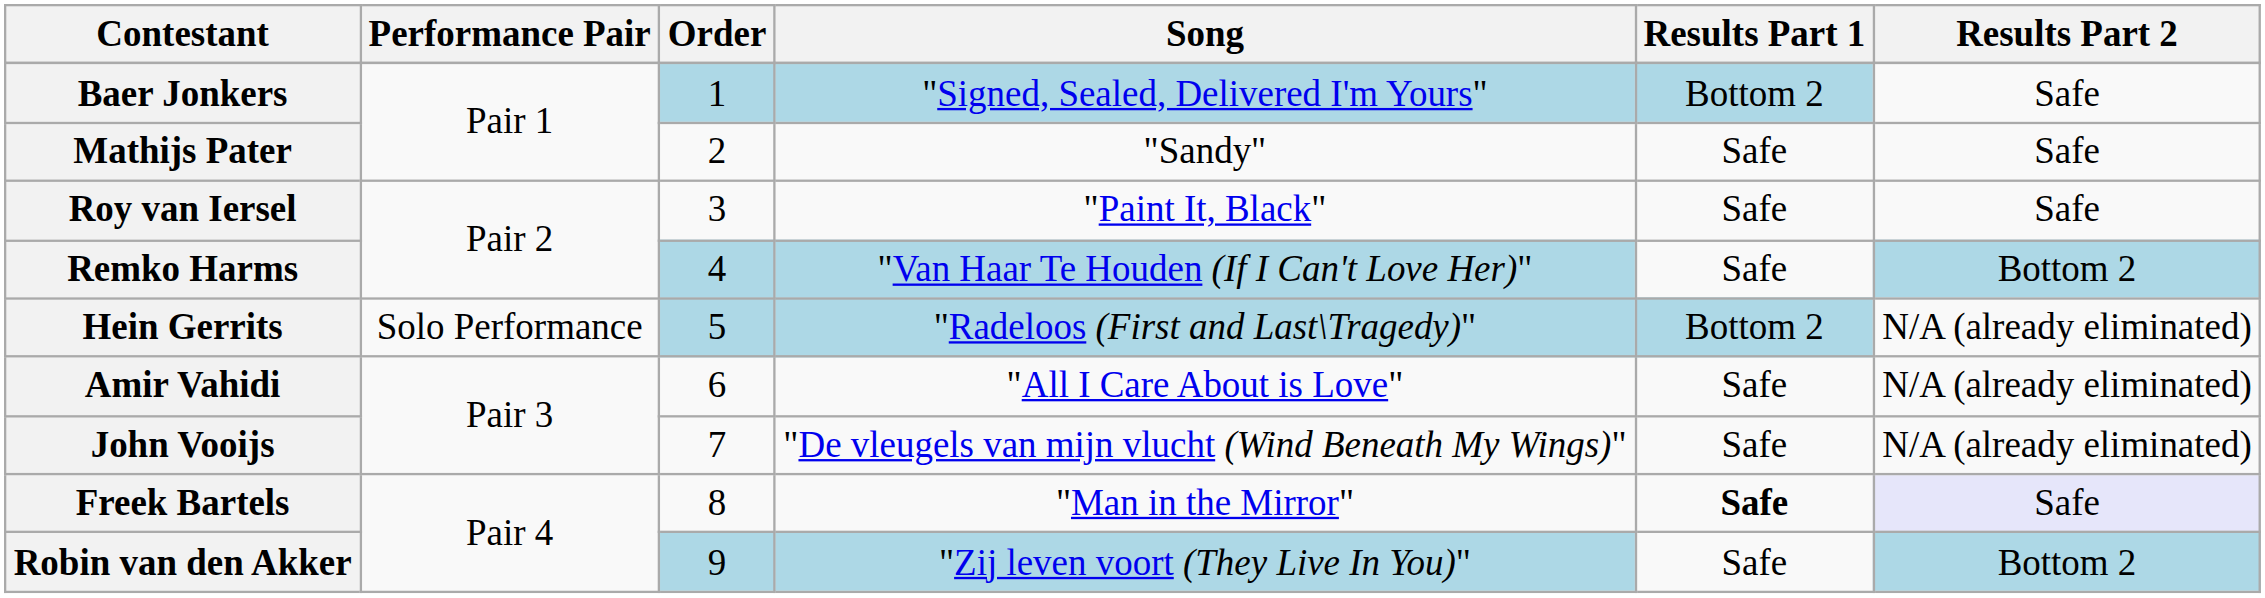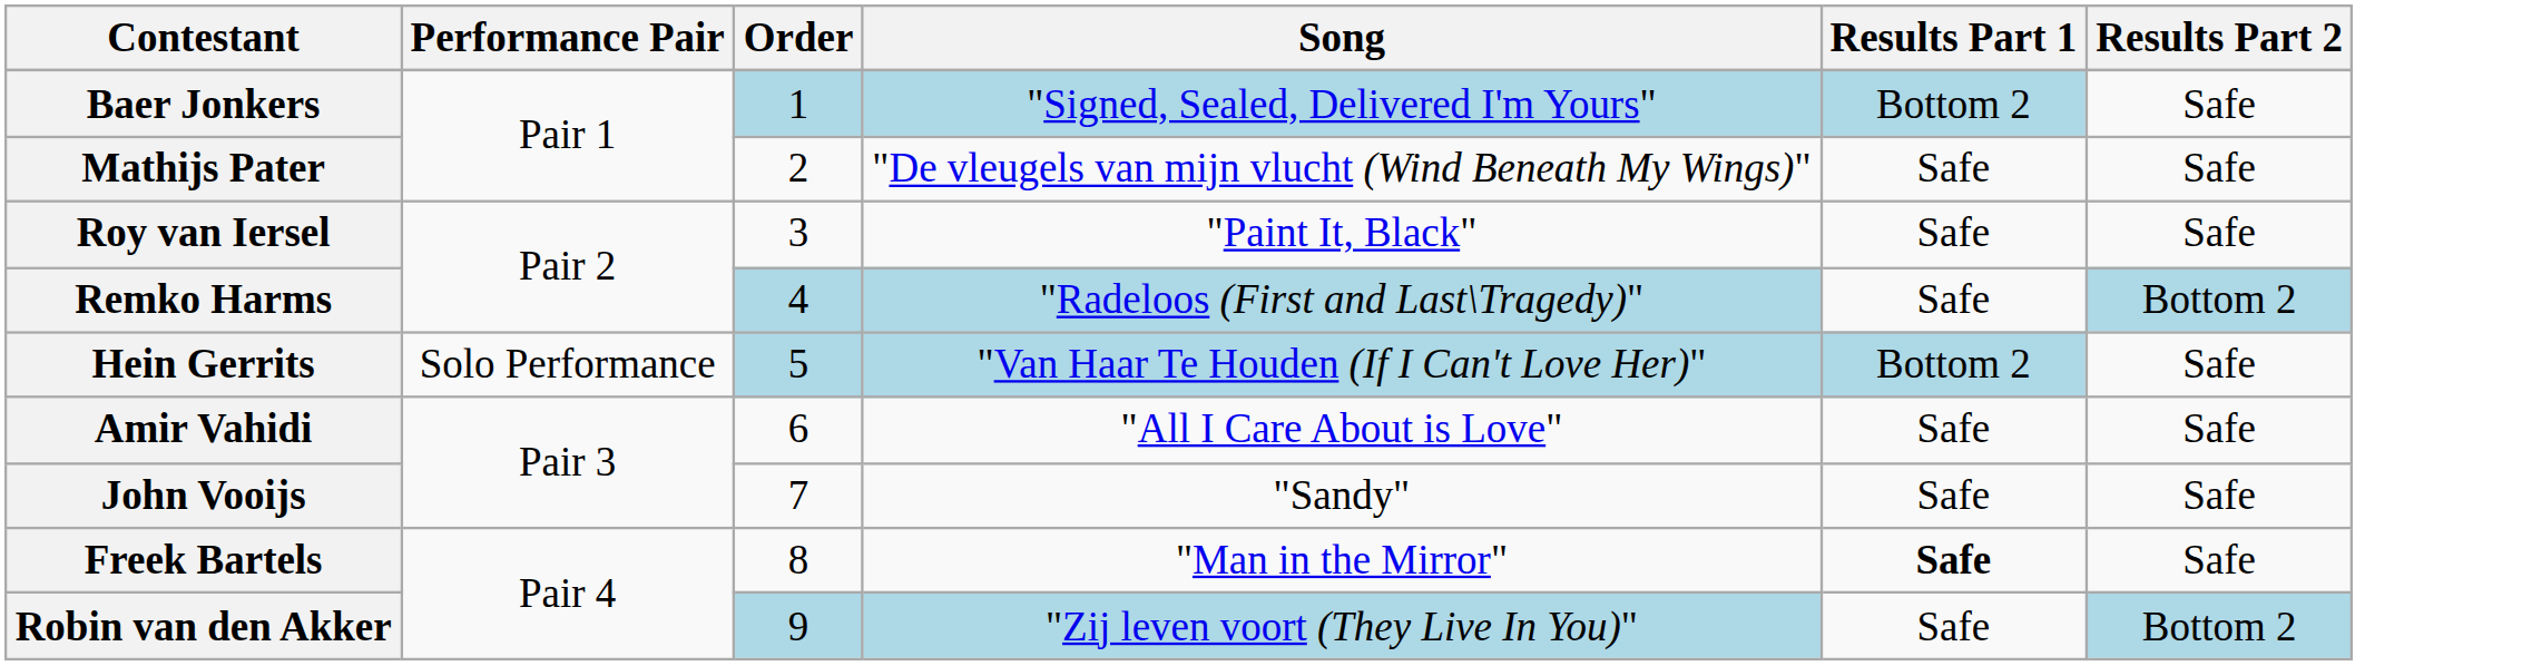Mathijs Pater | Song: "Sandy" -> "De vleugels van mijn vlucht (Wind Beneath My Wings)"
Remko Harms | Song: "Van Haar Te Houden (If I Can't Love Her)" -> "Radeloos (First and Last\Tragedy)"
Hein Gerrits | Song: "Radeloos (First and Last\Tragedy)" -> "Van Haar Te Houden (If I Can't Love Her)"
Hein Gerrits | Results Part 2: N/A (already eliminated) -> Safe
Amir Vahidi | Results Part 2: N/A (already eliminated) -> Safe
John Vooijs | Song: "De vleugels van mijn vlucht (Wind Beneath My Wings)" -> "Sandy"
John Vooijs | Results Part 2: N/A (already eliminated) -> Safe
Freek Bartels | Results Part 2: lavender background -> no background
